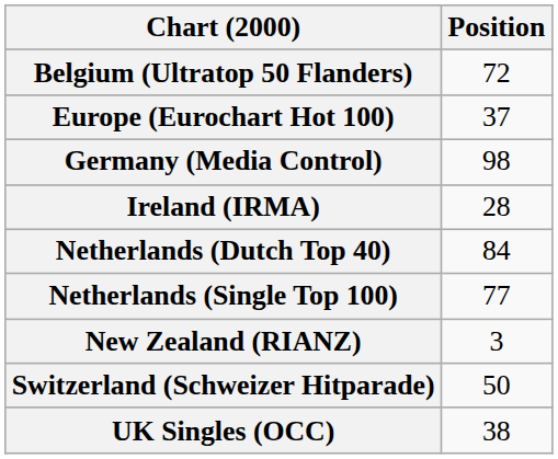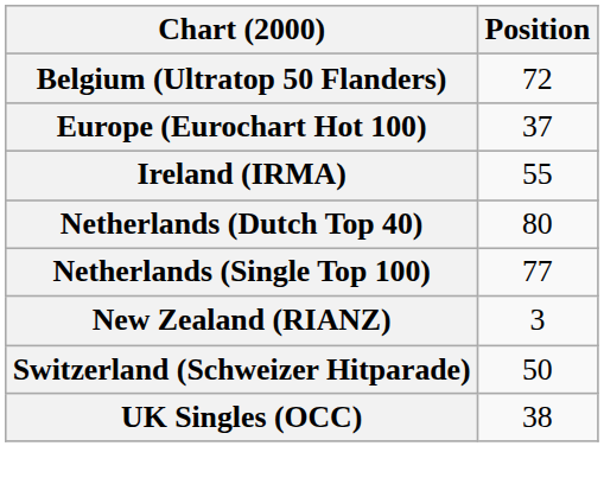- row: Germany (Media Control) | 98
Ireland (IRMA) | Position: 28 -> 55
Netherlands (Dutch Top 40) | Position: 84 -> 80
